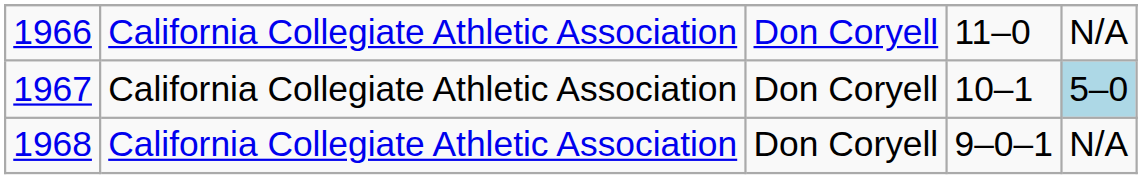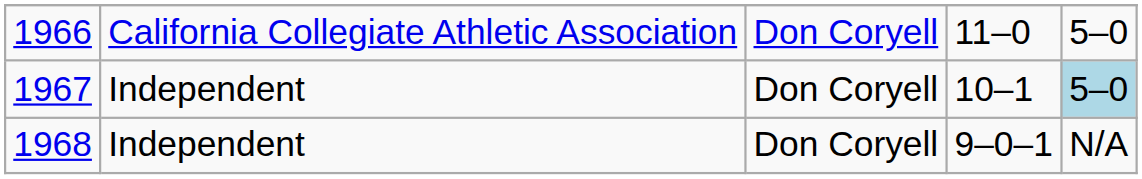1966 | column 5: N/A -> 5–0
1967 | column 2: California Collegiate Athletic Association -> Independent
1968 | column 2: California Collegiate Athletic Association -> Independent
